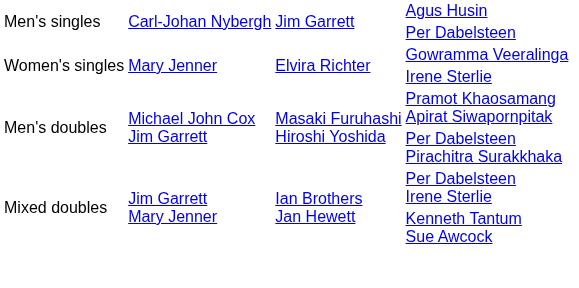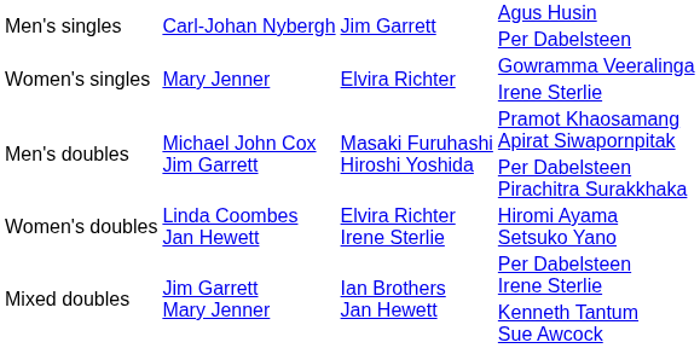+ row: Women's doubles | Linda Coombes Jan Hewett | Elvira Richter Irene Sterlie | Hiromi Ayama Setsuko Yano
